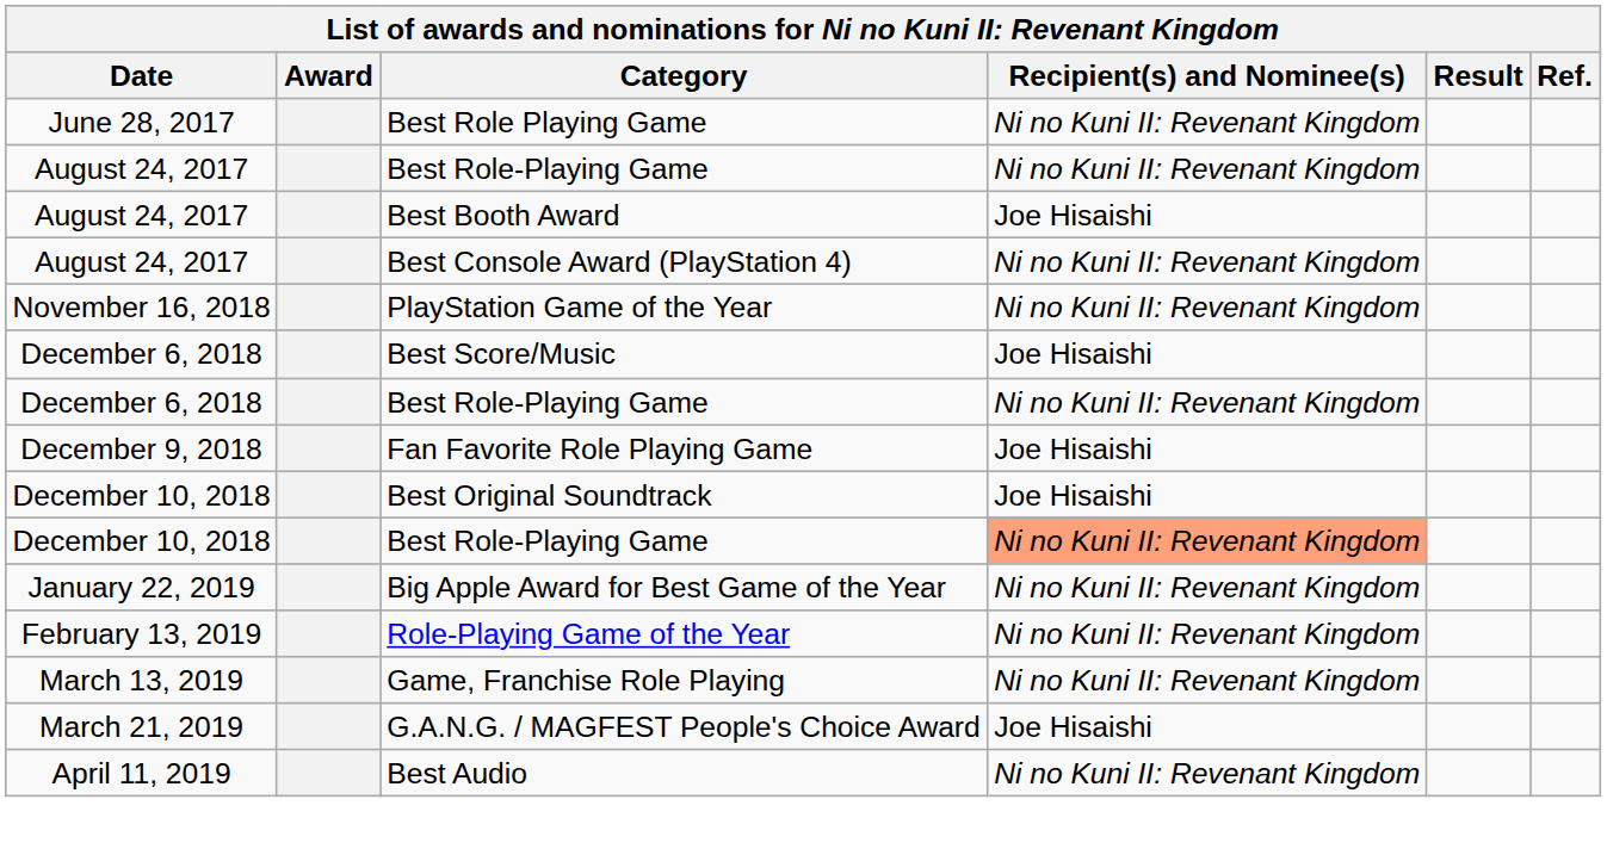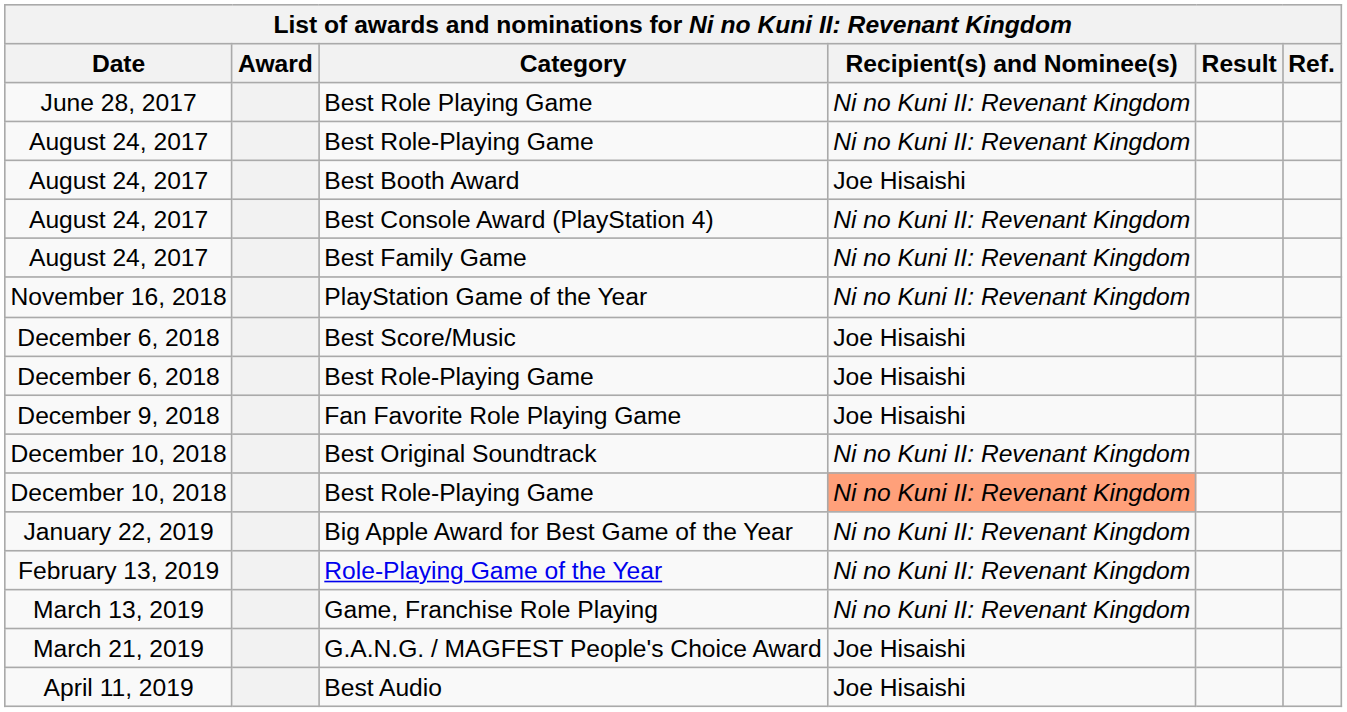+ row: August 24, 2017 | Best Family Game | Ni no Kuni II: Revenant Kingdom
December 6, 2018 / Best Role-Playing Game | Recipient(s) and Nominee(s): Ni no Kuni II: Revenant Kingdom -> Joe Hisaishi
Best Original Soundtrack | Recipient(s) and Nominee(s): Joe Hisaishi -> Ni no Kuni II: Revenant Kingdom
Best Audio | Recipient(s) and Nominee(s): Ni no Kuni II: Revenant Kingdom -> Joe Hisaishi
